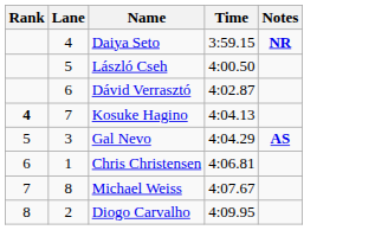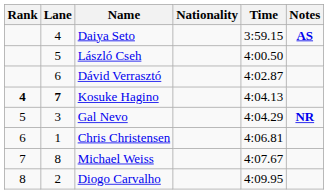+ column: Nationality
Daiya Seto | Notes: NR -> AS
Kosuke Hagino | Lane: normal -> bold
Gal Nevo | Notes: AS -> NR
